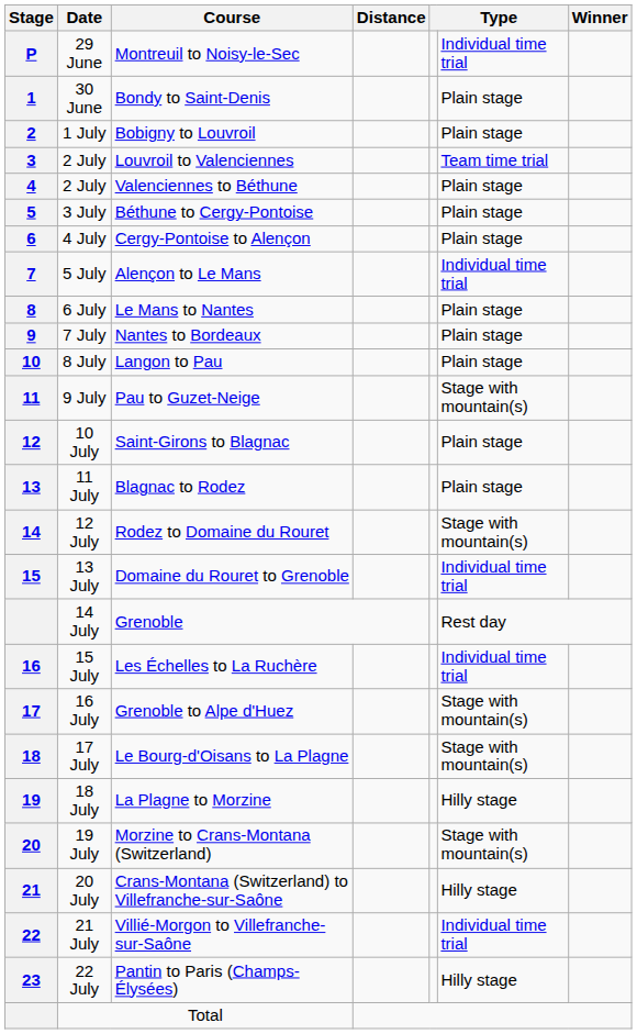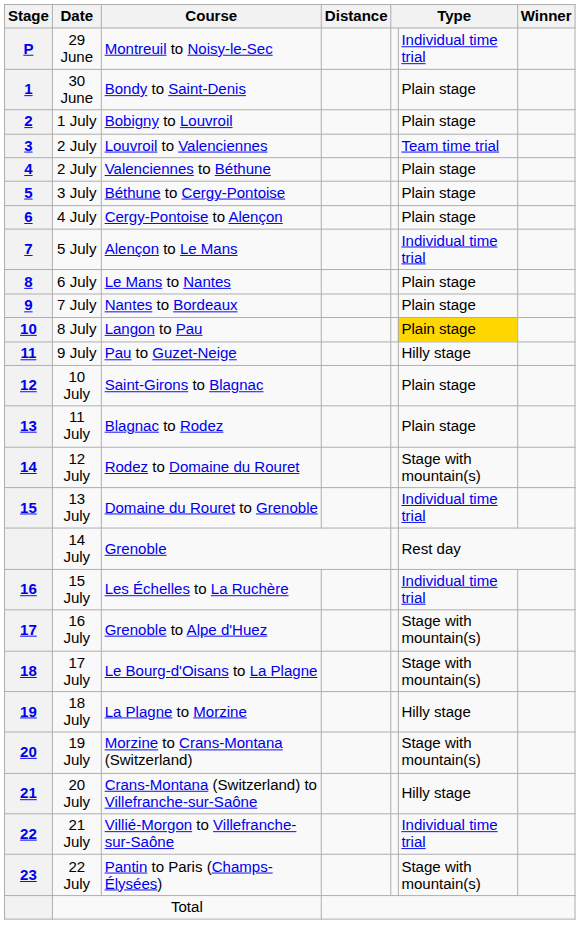Langon to Pau | column 6: no background -> gold background
Pau to Guzet-Neige | column 6: Stage with mountain(s) -> Hilly stage
Pantin to Paris (Champs-Élysées) | column 6: Hilly stage -> Stage with mountain(s)
